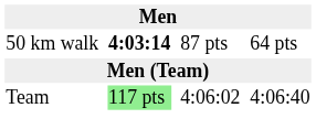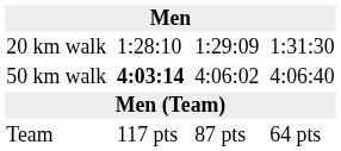+ row: 20 km walk | 1:28:10 | 1:29:09 | 1:31:30
50 km walk | column 5: 87 pts -> 4:06:02
50 km walk | column 7: 64 pts -> 4:06:40
Team | column 3: lightgreen background -> no background
Team | column 5: 4:06:02 -> 87 pts
Team | column 7: 4:06:40 -> 64 pts
